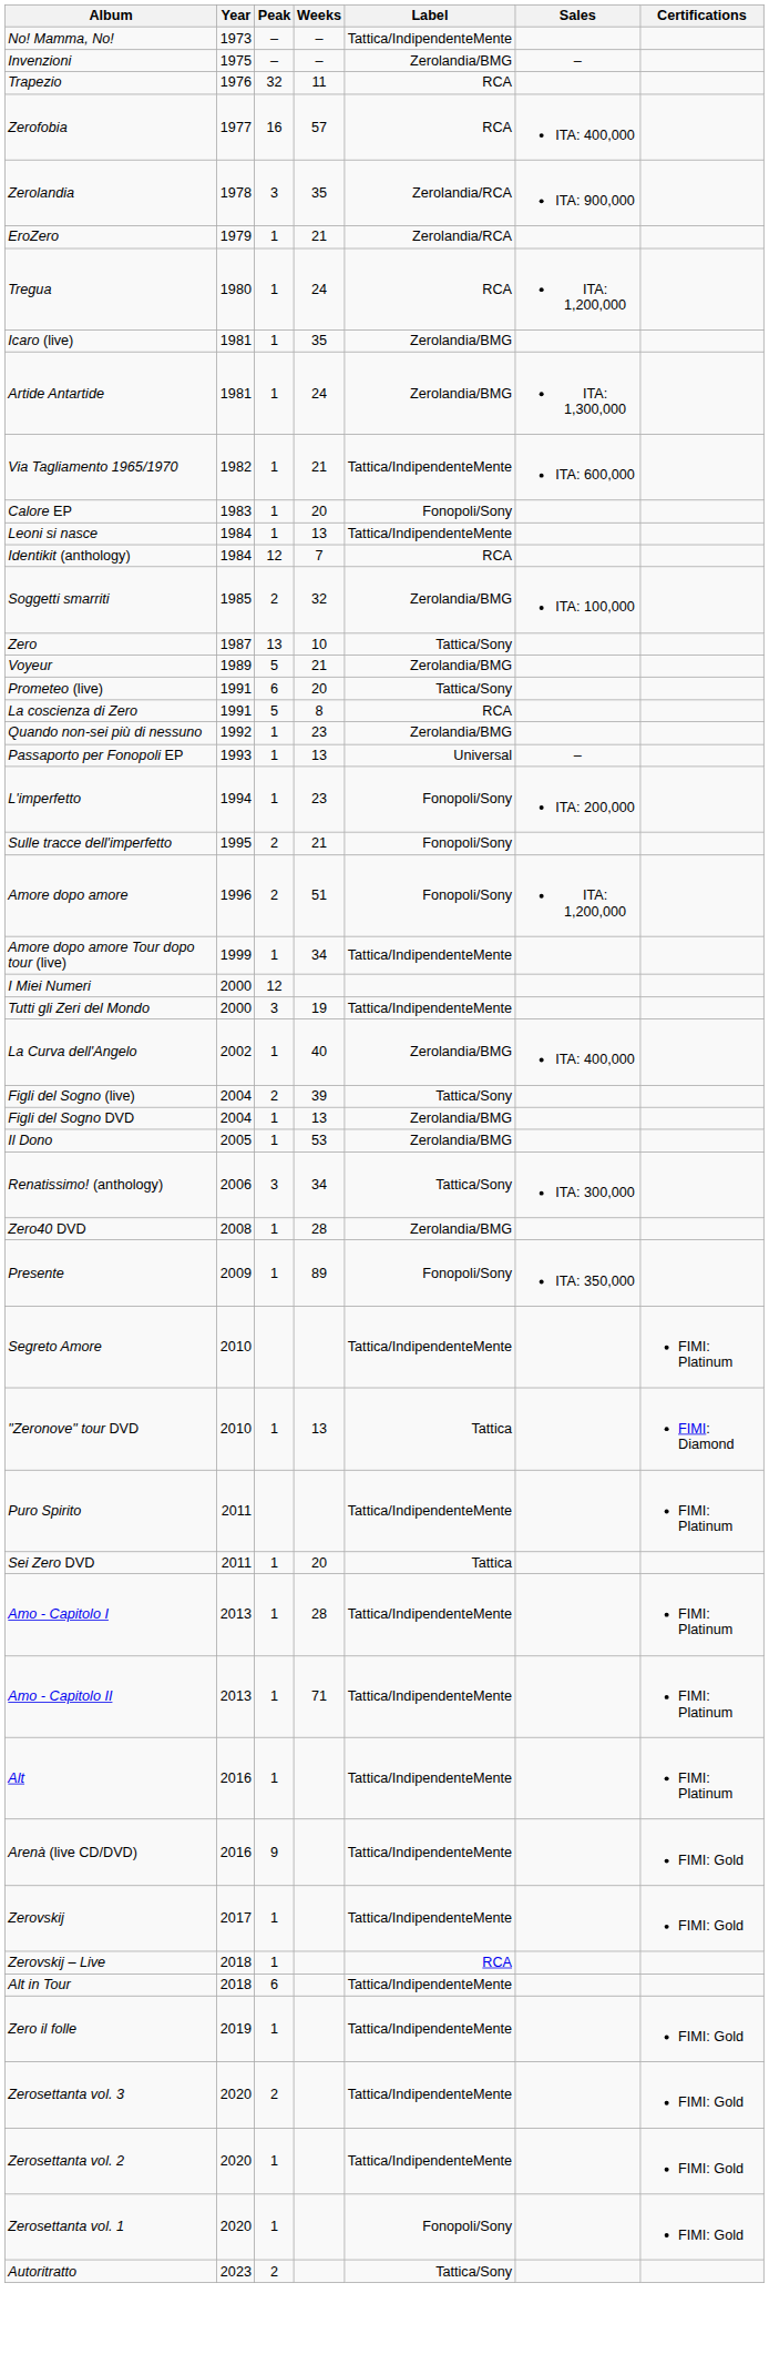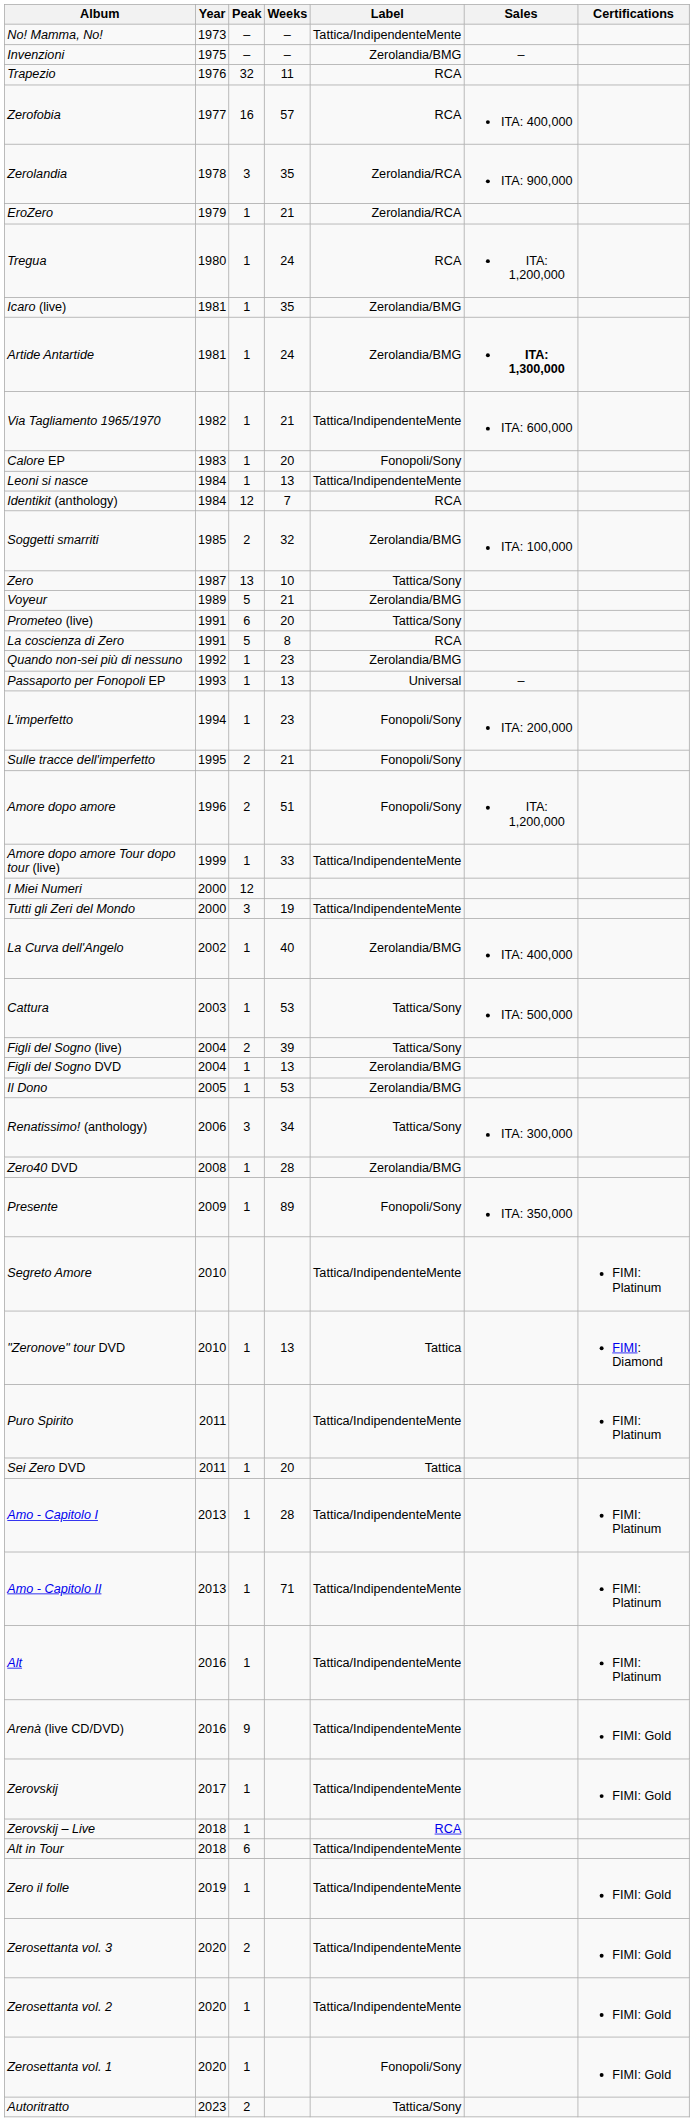Artide Antartide | Sales: normal -> bold
Amore dopo amore Tour dopo tour (live) | Weeks: 34 -> 33
+ row: Cattura | 2003 | 1 | 53 | Tattica/Sony | ITA: 500,000
